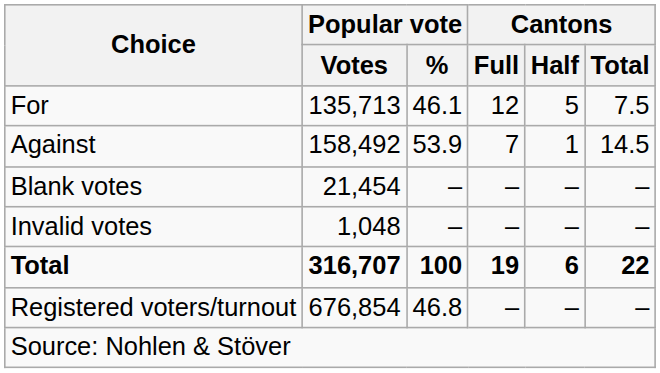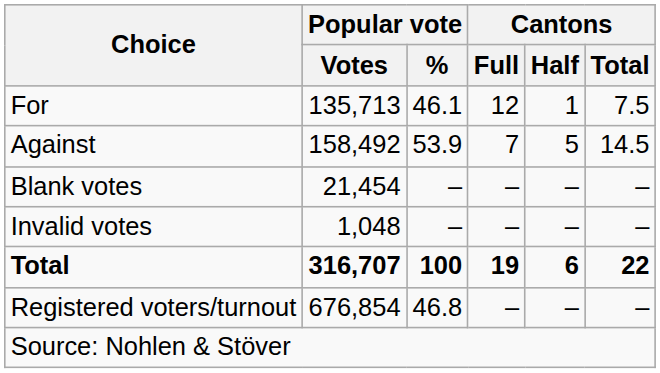For | Cantons / Half: 5 -> 1
Against | Cantons / Half: 1 -> 5
